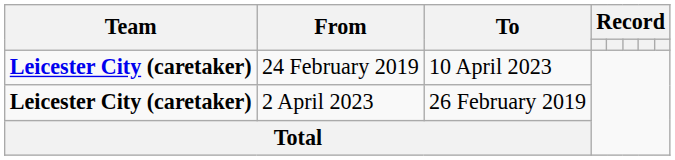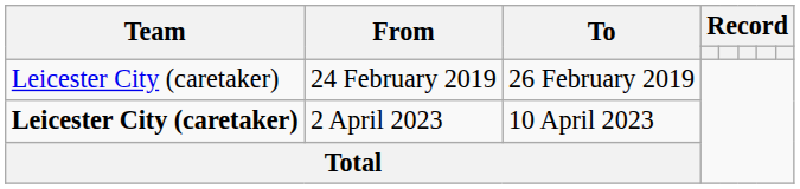24 February 2019 | Team: bold -> normal
24 February 2019 | To: 10 April 2023 -> 26 February 2019
2 April 2023 | To: 26 February 2019 -> 10 April 2023
